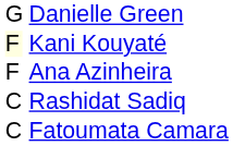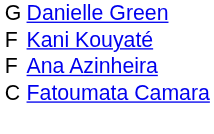Kani Kouyaté | column 1: lightyellow background -> no background
- row: C | Rashidat Sadiq
